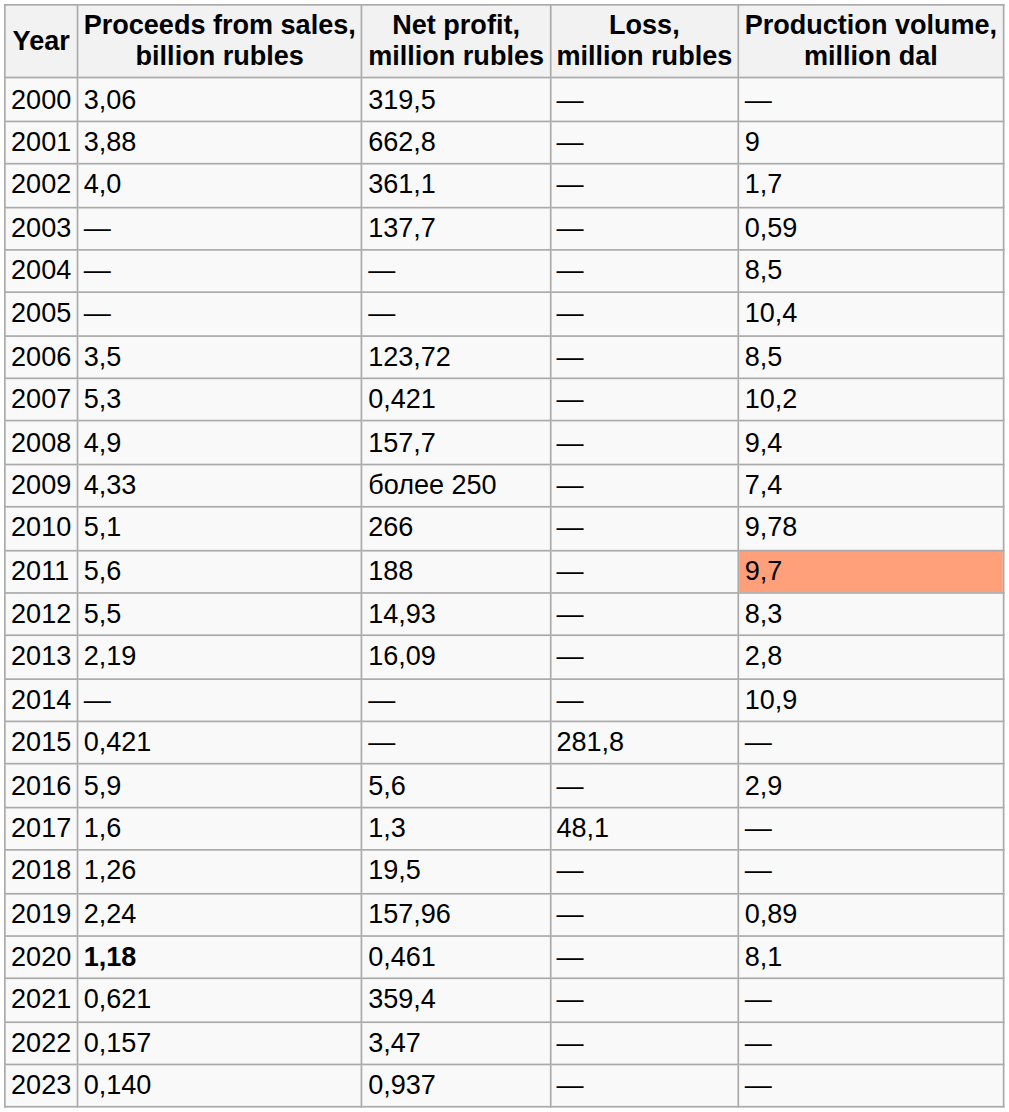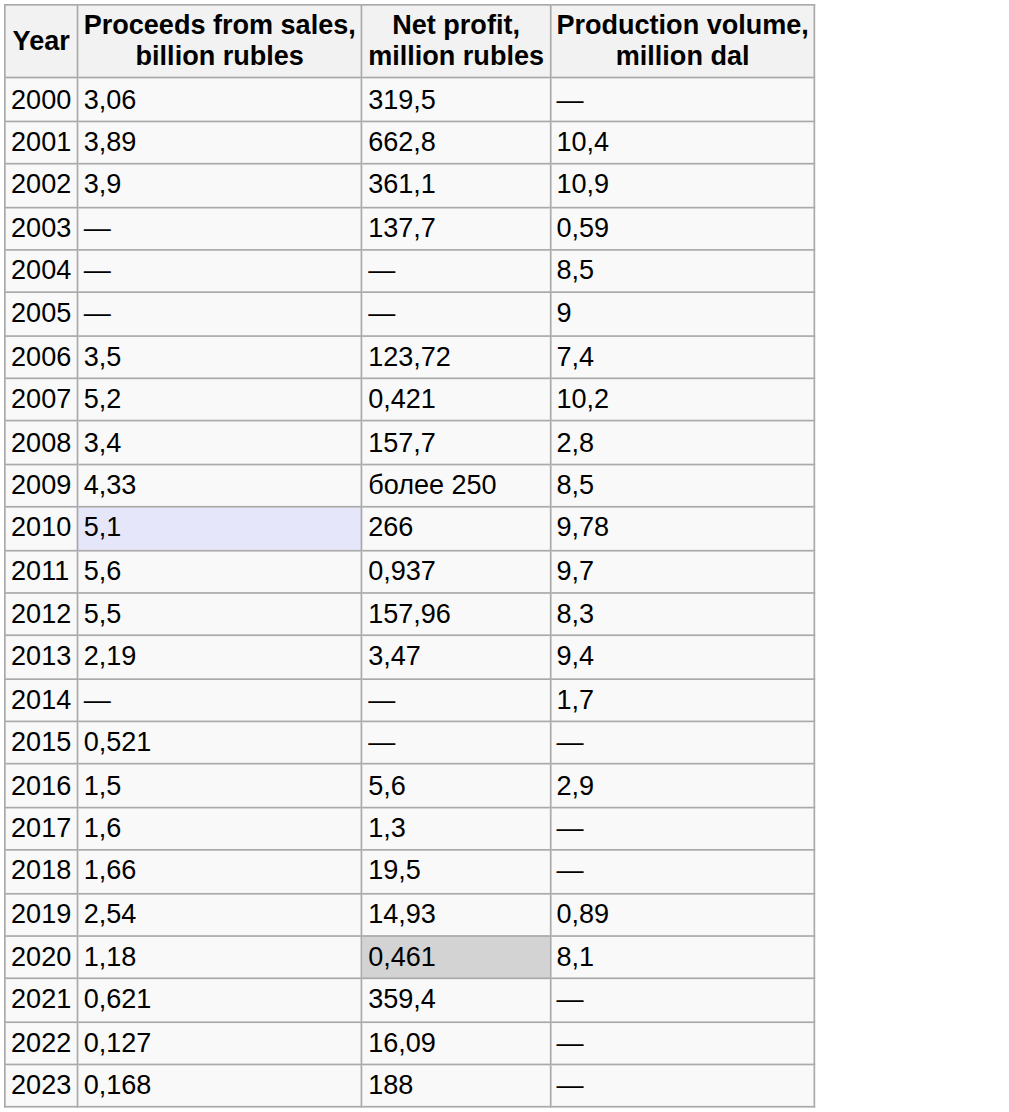- column: Loss, million rubles | — | — | — | — | — | — | — | — | — | — | — | — | — | — | — | 281,8 | — | 48,1 | — | — | — | — | — | —
2001 | Proceeds from sales, billion rubles: 3,88 -> 3,89
2001 | Production volume, million dal: 9 -> 10,4
2002 | Proceeds from sales, billion rubles: 4,0 -> 3,9
2002 | Production volume, million dal: 1,7 -> 10,9
2005 | Production volume, million dal: 10,4 -> 9
2006 | Production volume, million dal: 8,5 -> 7,4
2007 | Proceeds from sales, billion rubles: 5,3 -> 5,2
2008 | Proceeds from sales, billion rubles: 4,9 -> 3,4
2008 | Production volume, million dal: 9,4 -> 2,8
2009 | Production volume, million dal: 7,4 -> 8,5
2010 | Proceeds from sales, billion rubles: no background -> lavender background
2011 | Net profit, million rubles: 188 -> 0,937
2011 | Production volume, million dal: lightsalmon background -> no background
2012 | Net profit, million rubles: 14,93 -> 157,96
2013 | Net profit, million rubles: 16,09 -> 3,47
2013 | Production volume, million dal: 2,8 -> 9,4
2014 | Production volume, million dal: 10,9 -> 1,7
2015 | Proceeds from sales, billion rubles: 0,421 -> 0,521
2016 | Proceeds from sales, billion rubles: 5,9 -> 1,5
2018 | Proceeds from sales, billion rubles: 1,26 -> 1,66
2019 | Proceeds from sales, billion rubles: 2,24 -> 2,54
2019 | Net profit, million rubles: 157,96 -> 14,93
2020 | Proceeds from sales, billion rubles: bold -> normal
2020 | Net profit, million rubles: no background -> lightgrey background
2022 | Proceeds from sales, billion rubles: 0,157 -> 0,127
2022 | Net profit, million rubles: 3,47 -> 16,09
2023 | Proceeds from sales, billion rubles: 0,140 -> 0,168
2023 | Net profit, million rubles: 0,937 -> 188
